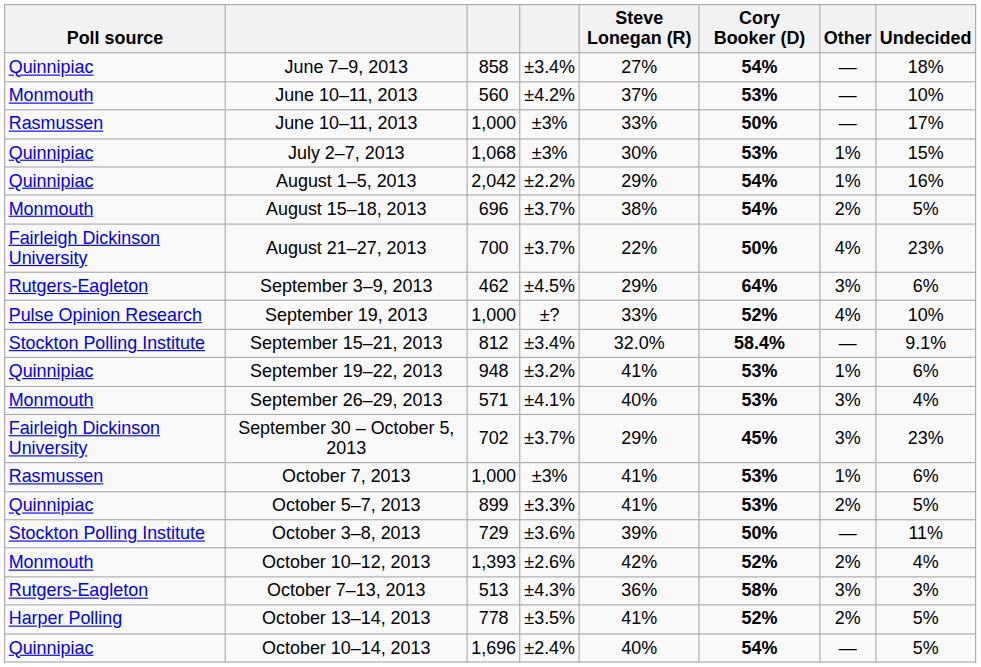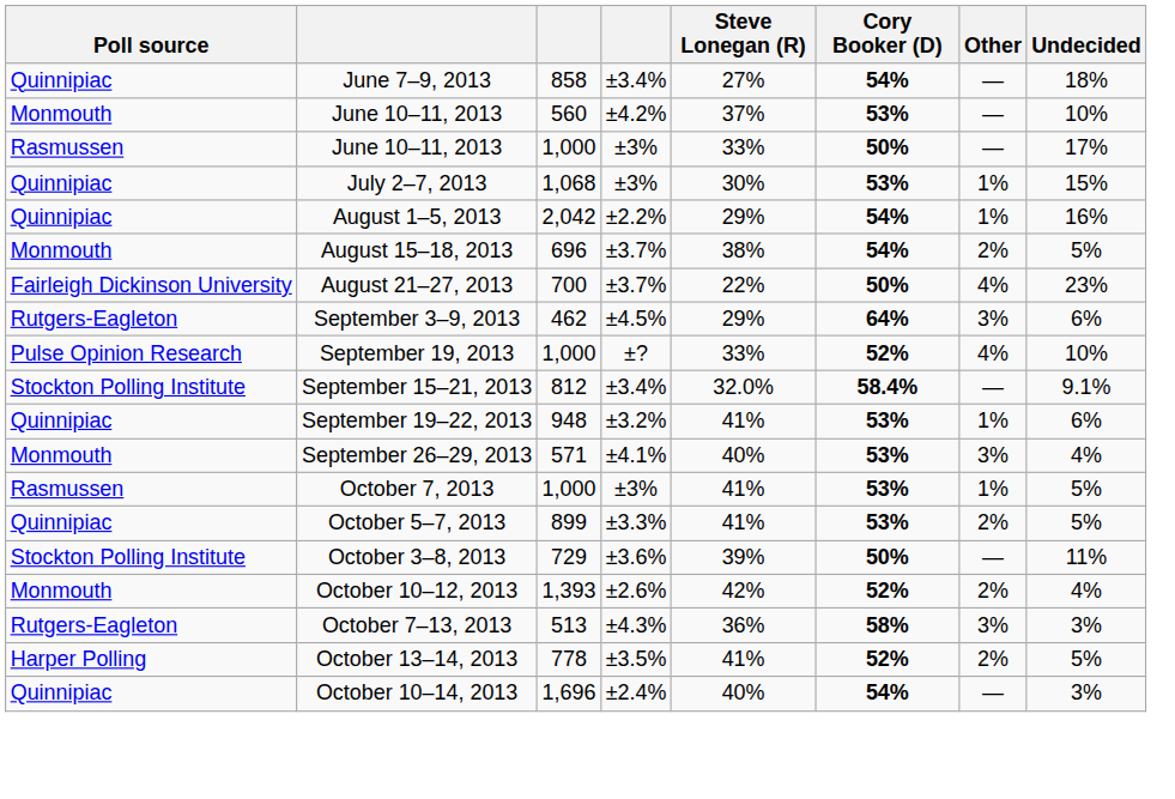- row: Fairleigh Dickinson University | September 30 – October 5, 2013 | 702 | ±3.7% | 29% | 45% | 3% | 23%
October 7, 2013 | Undecided: 6% -> 5%
October 10–14, 2013 | Undecided: 5% -> 3%
